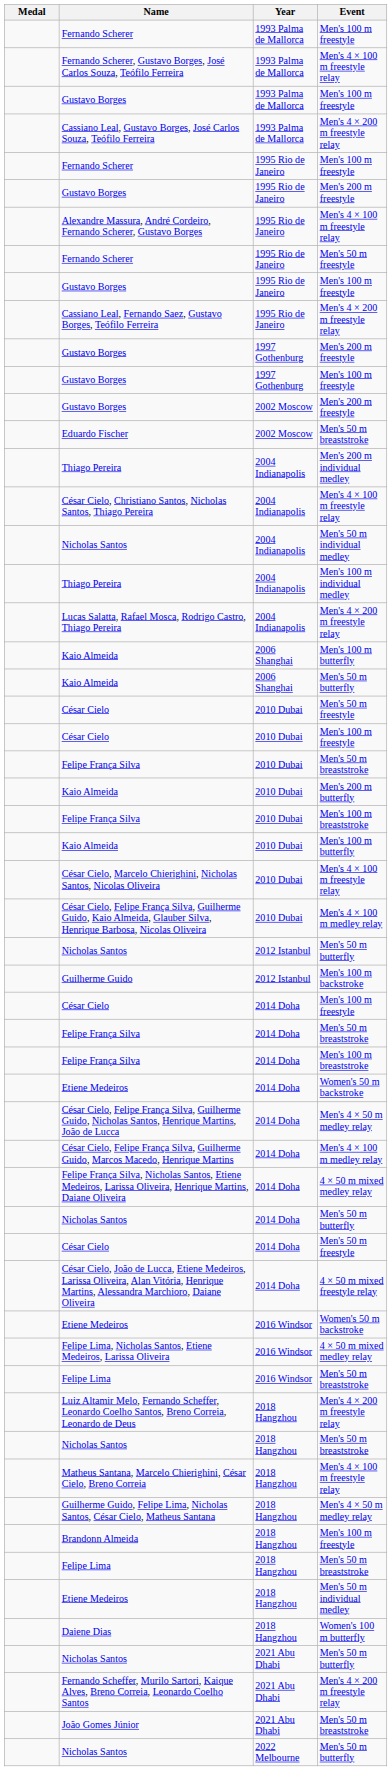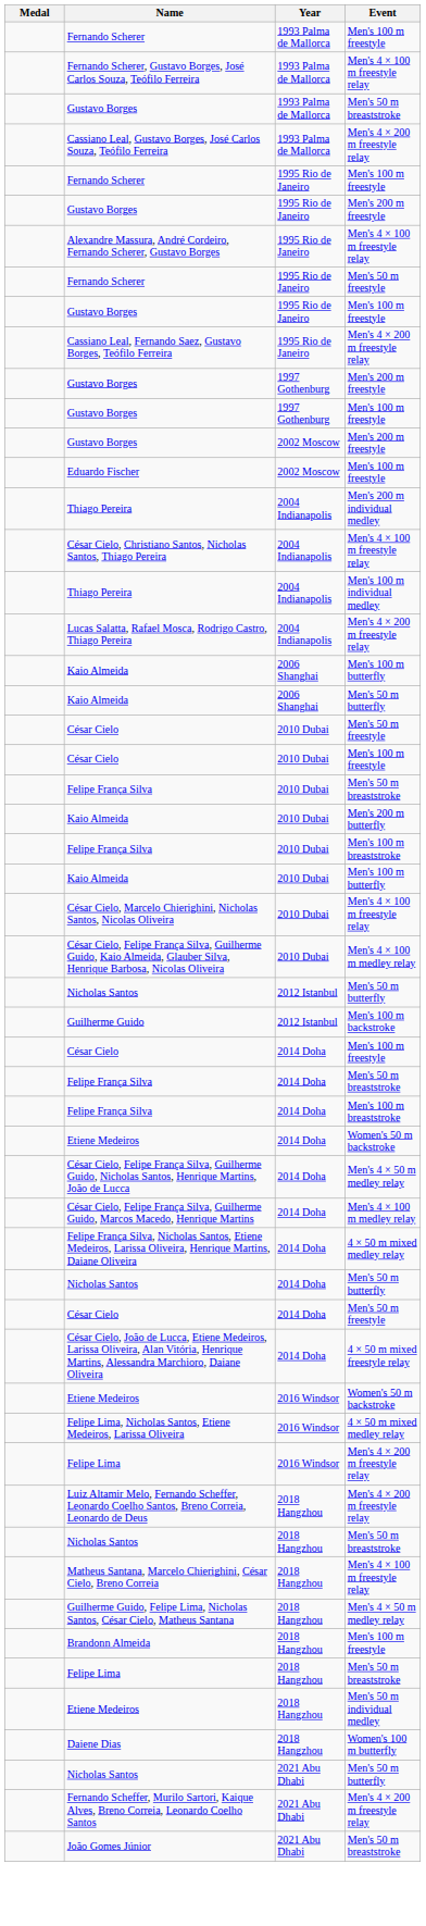Gustavo Borges / 1993 Palma de Mallorca | Event: Men's 100 m freestyle -> Men's 50 m breaststroke
Eduardo Fischer | Event: Men's 50 m breaststroke -> Men's 100 m freestyle
- row: Nicholas Santos | 2004 Indianapolis | Men's 50 m individual medley
Felipe Lima / 2016 Windsor | Event: Men's 50 m breaststroke -> Men's 4 × 200 m freestyle relay
- row: Nicholas Santos | 2022 Melbourne | Men's 50 m butterfly
